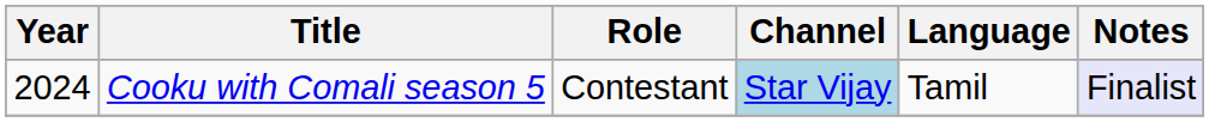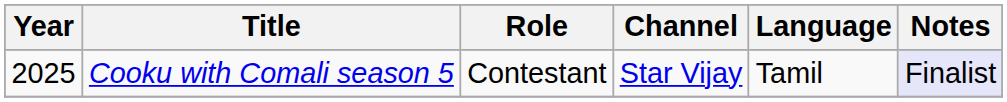Cooku with Comali season 5 | Year: 2024 -> 2025
Cooku with Comali season 5 | Channel: lightblue background -> no background
